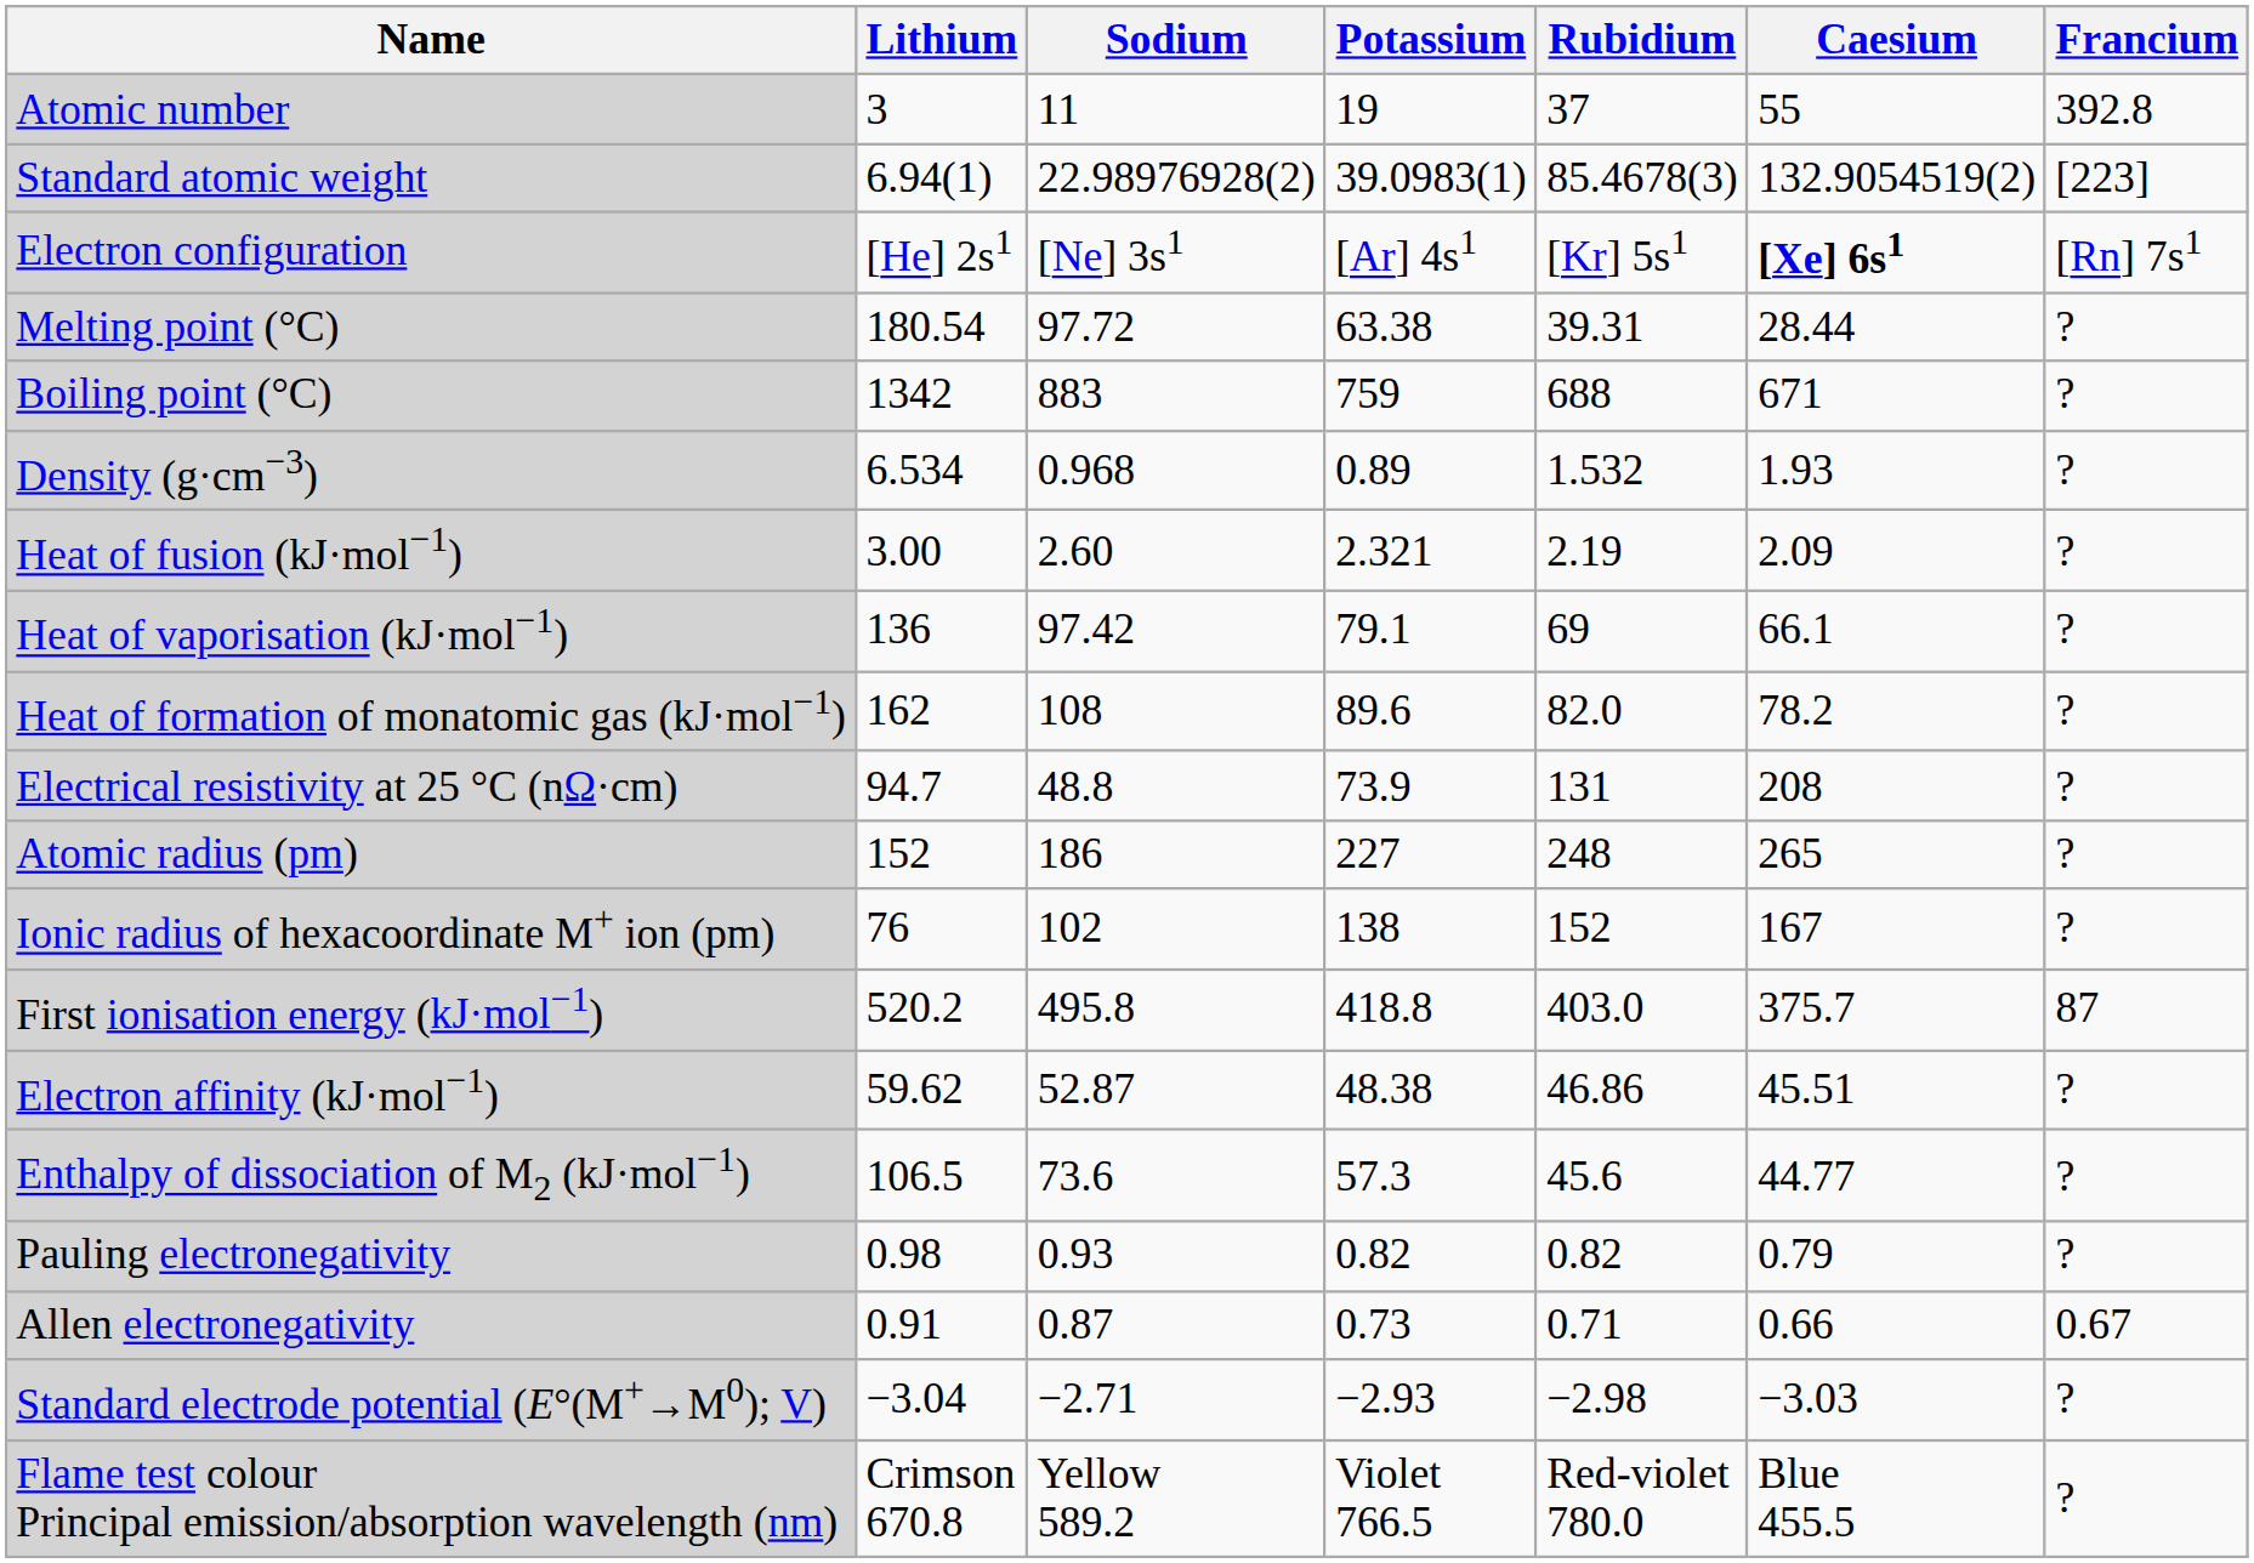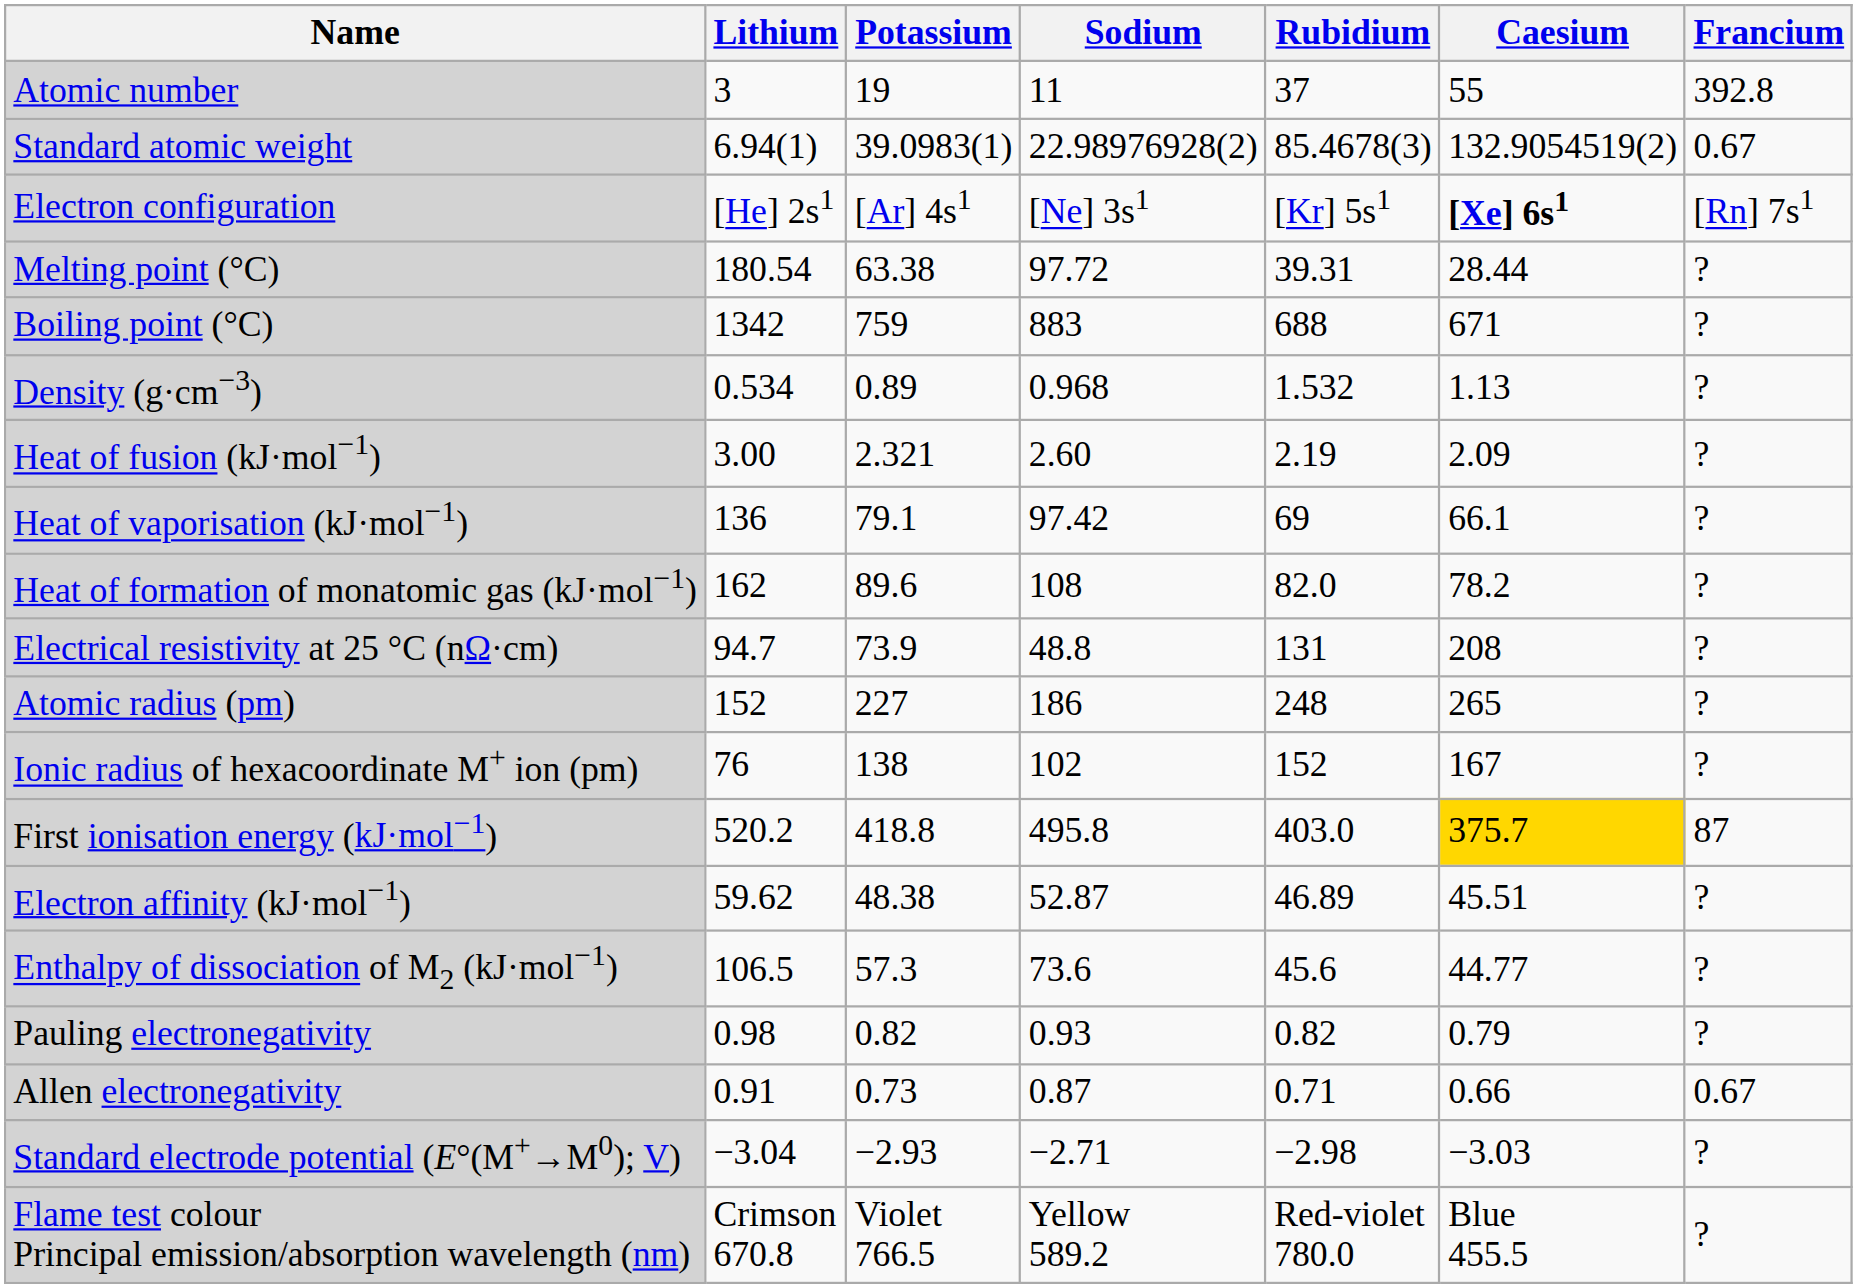columns swapped: Sodium <-> Potassium
Standard atomic weight | Francium: [223] -> 0.67
Density (g·cm−3) | Lithium: 6.534 -> 0.534
Density (g·cm−3) | Caesium: 1.93 -> 1.13
First ionisation energy (kJ·mol−1) | Caesium: no background -> gold background
Electron affinity (kJ·mol−1) | Rubidium: 46.86 -> 46.89
